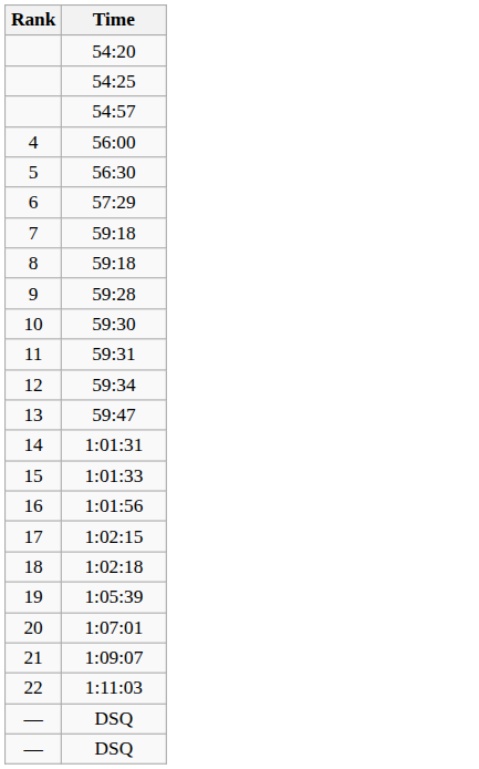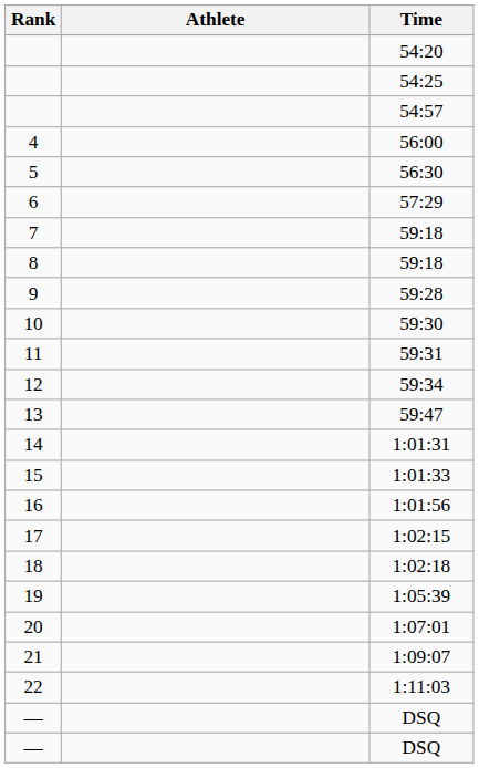+ column: Athlete
